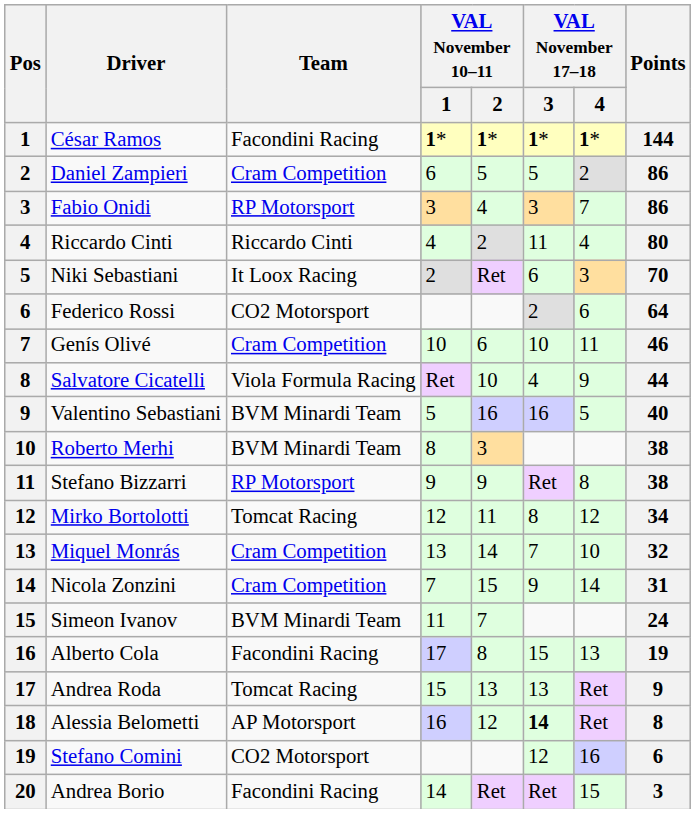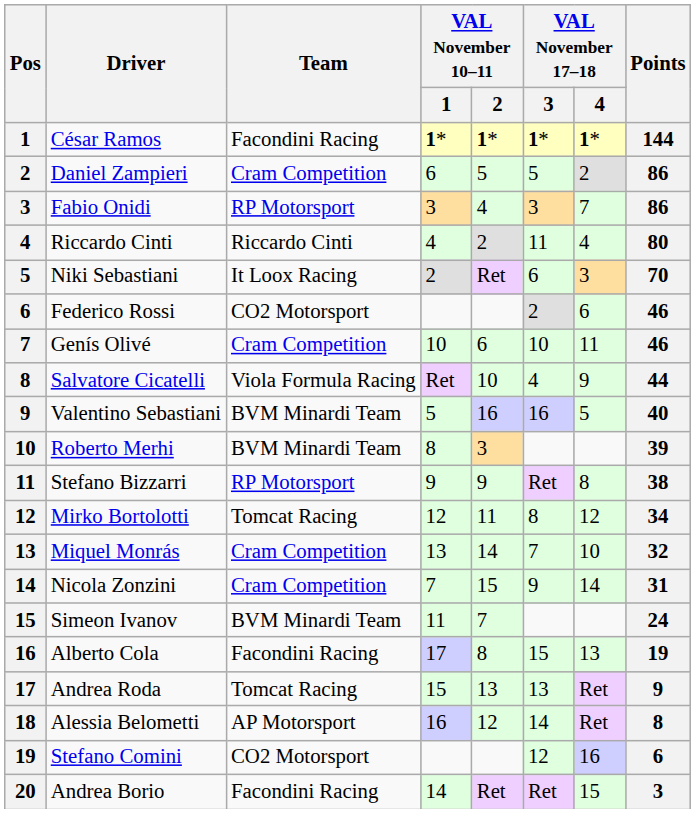Federico Rossi | Points: 64 -> 46
Roberto Merhi | Points: 38 -> 39
Alessia Belometti | VAL November 17–18 / 3: bold -> normal
